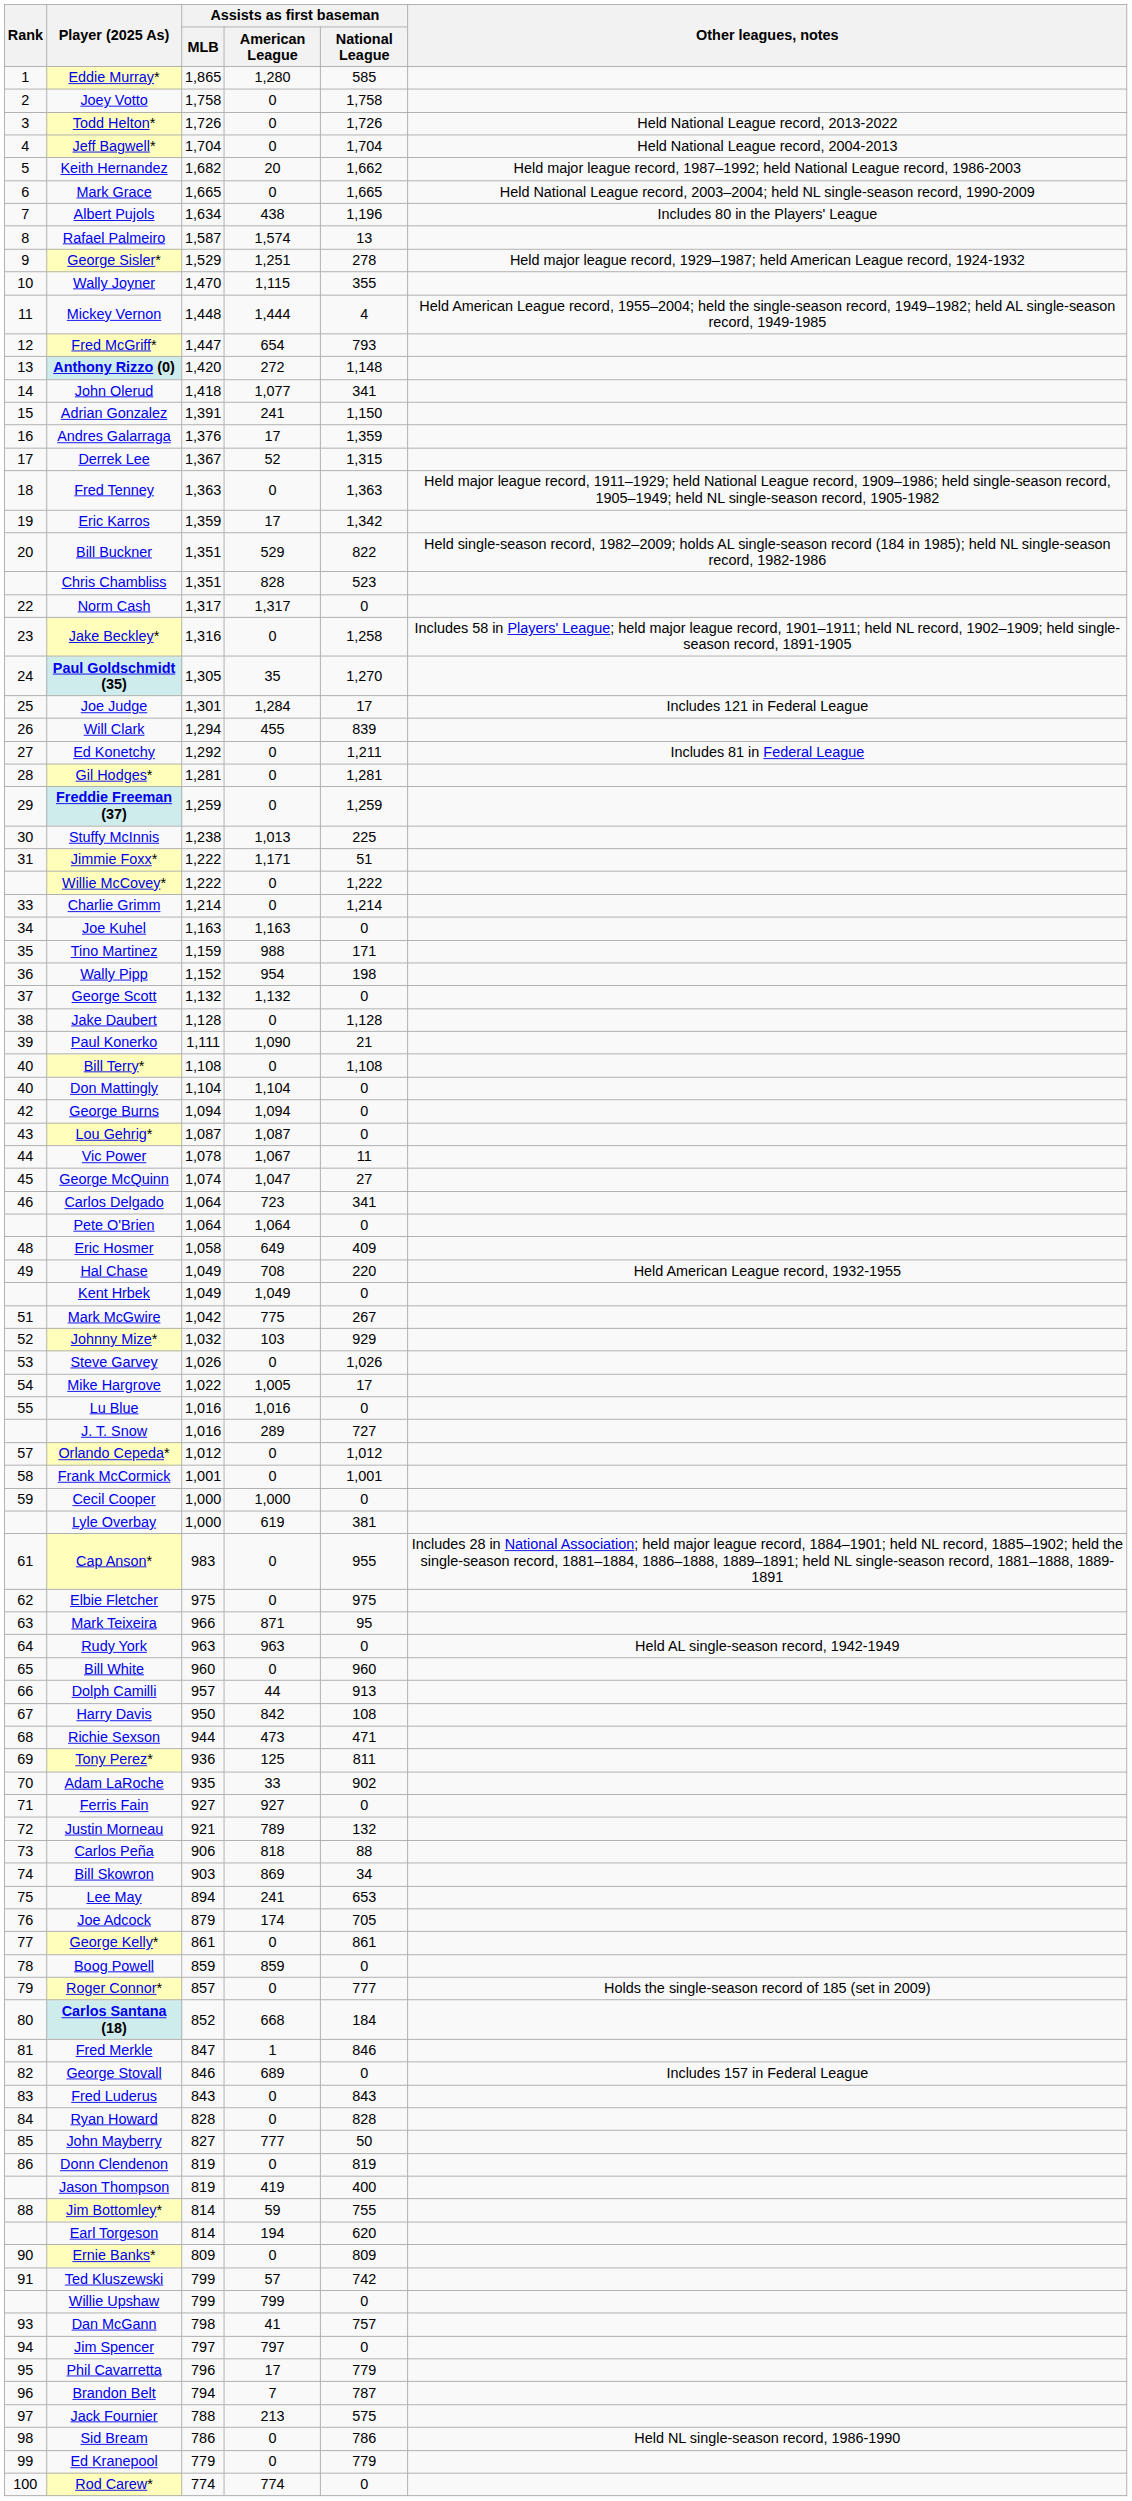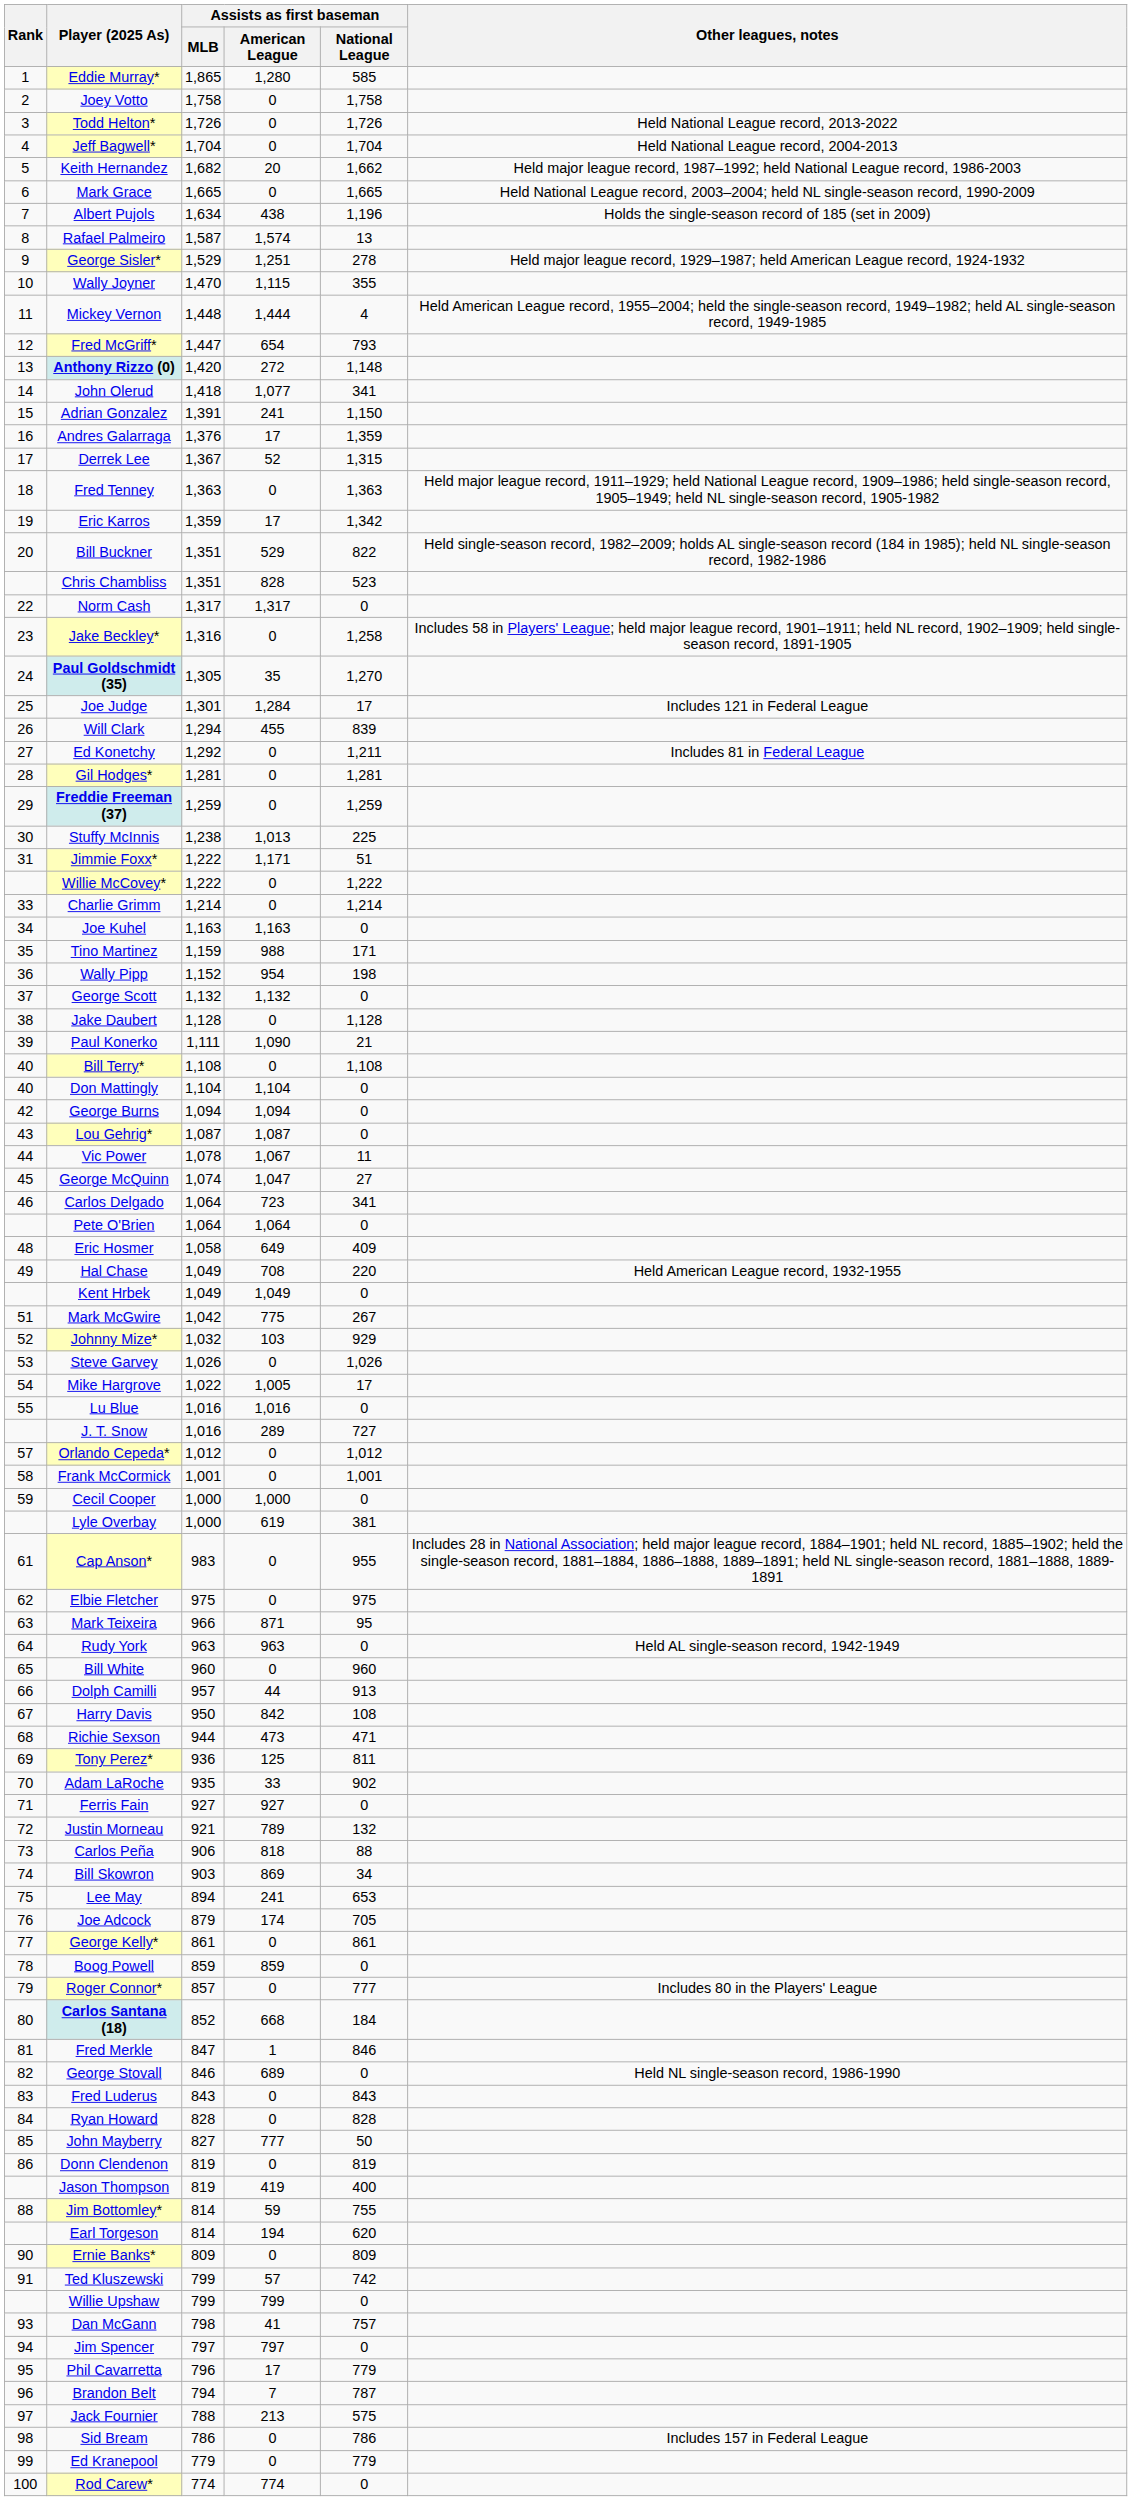Albert Pujols | Other leagues, notes: Includes 80 in the Players' League -> Holds the single-season record of 185 (set in 2009)
Roger Connor* | Other leagues, notes: Holds the single-season record of 185 (set in 2009) -> Includes 80 in the Players' League
George Stovall | Other leagues, notes: Includes 157 in Federal League -> Held NL single-season record, 1986-1990
Sid Bream | Other leagues, notes: Held NL single-season record, 1986-1990 -> Includes 157 in Federal League
